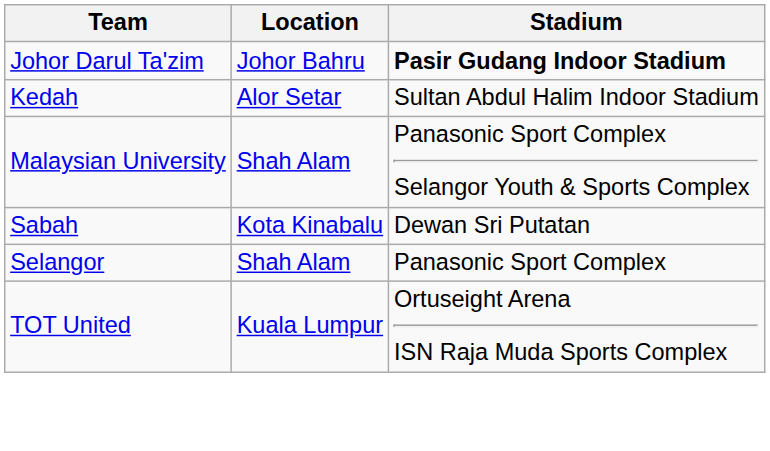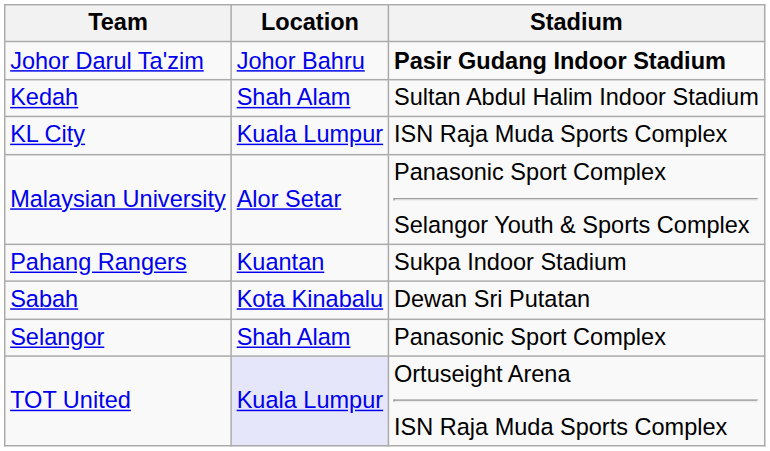Kedah | Location: Alor Setar -> Shah Alam
+ row: KL City | Kuala Lumpur | ISN Raja Muda Sports Complex
Malaysian University | Location: Shah Alam -> Alor Setar
+ row: Pahang Rangers | Kuantan | Sukpa Indoor Stadium
TOT United | Location: no background -> lavender background
